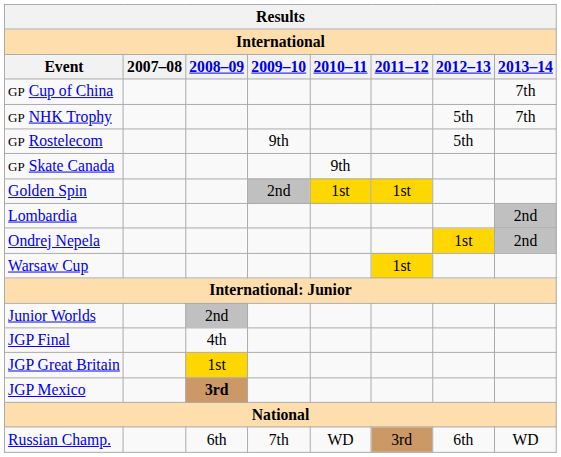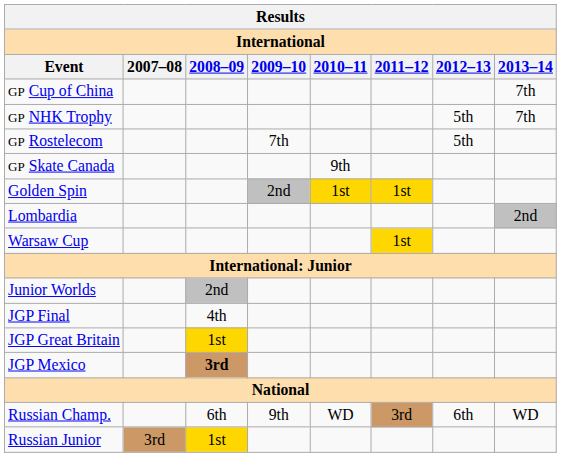GP Rostelecom | 2009–10: 9th -> 7th
- row: Ondrej Nepela | 1st | 2nd
Russian Champ. | 2009–10: 7th -> 9th
+ row: Russian Junior | 3rd | 1st
